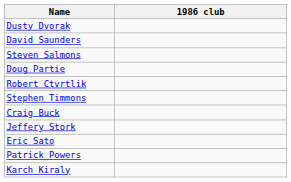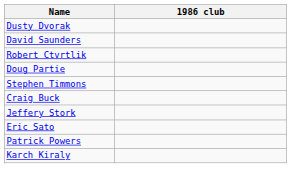- row: Steven Salmons
rows swapped: Robert Ctvrtlik <-> Doug Partie
